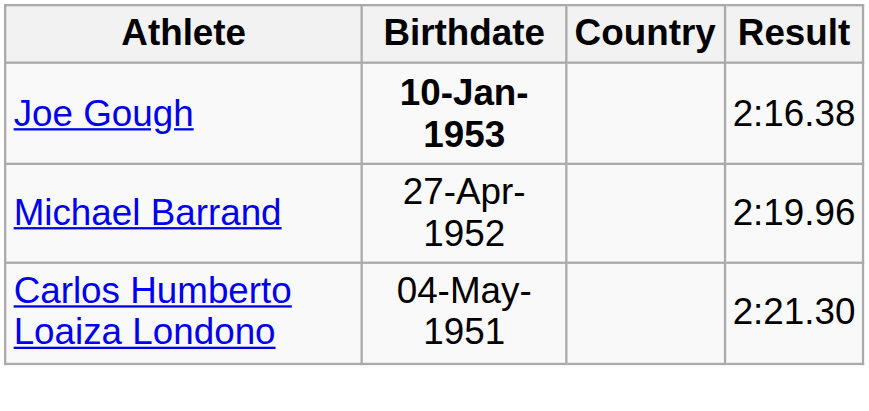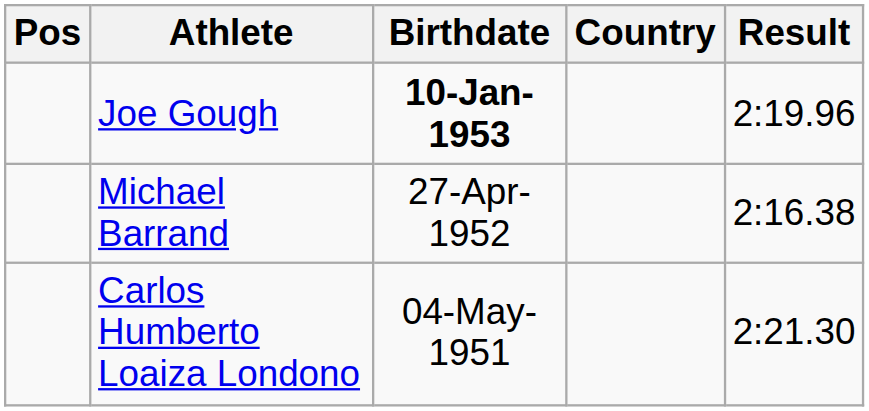+ column: Pos
Joe Gough | Result: 2:16.38 -> 2:19.96
Michael Barrand | Result: 2:19.96 -> 2:16.38
